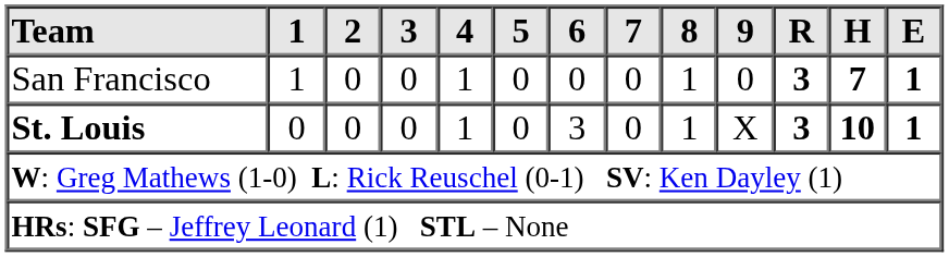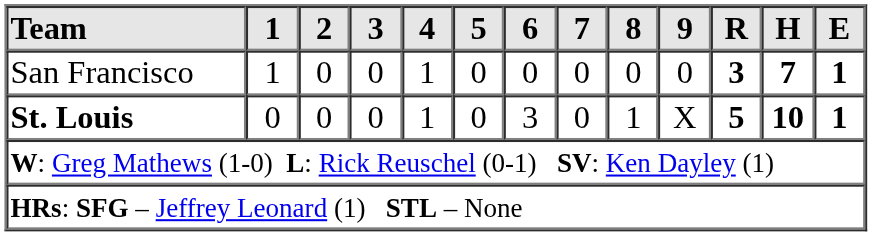San Francisco | 8: 1 -> 0
St. Louis | R: 3 -> 5
